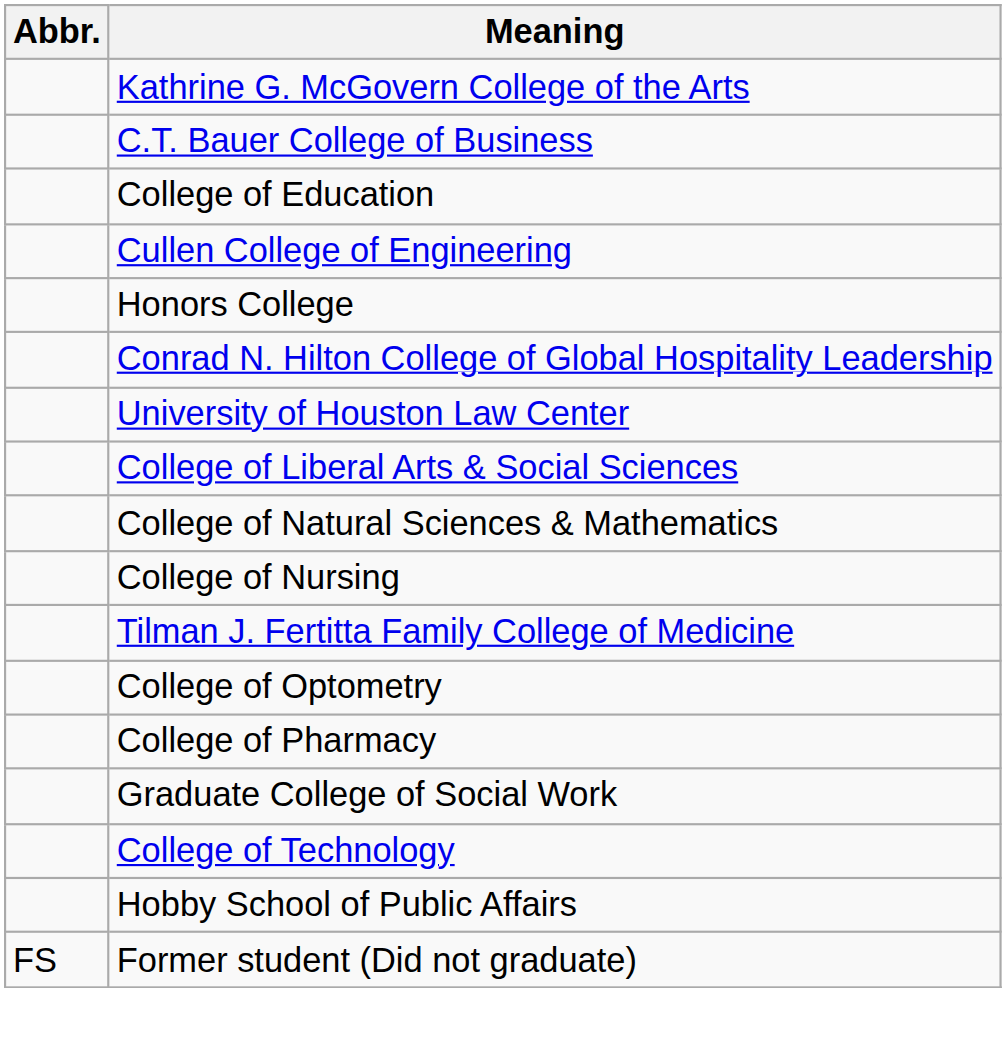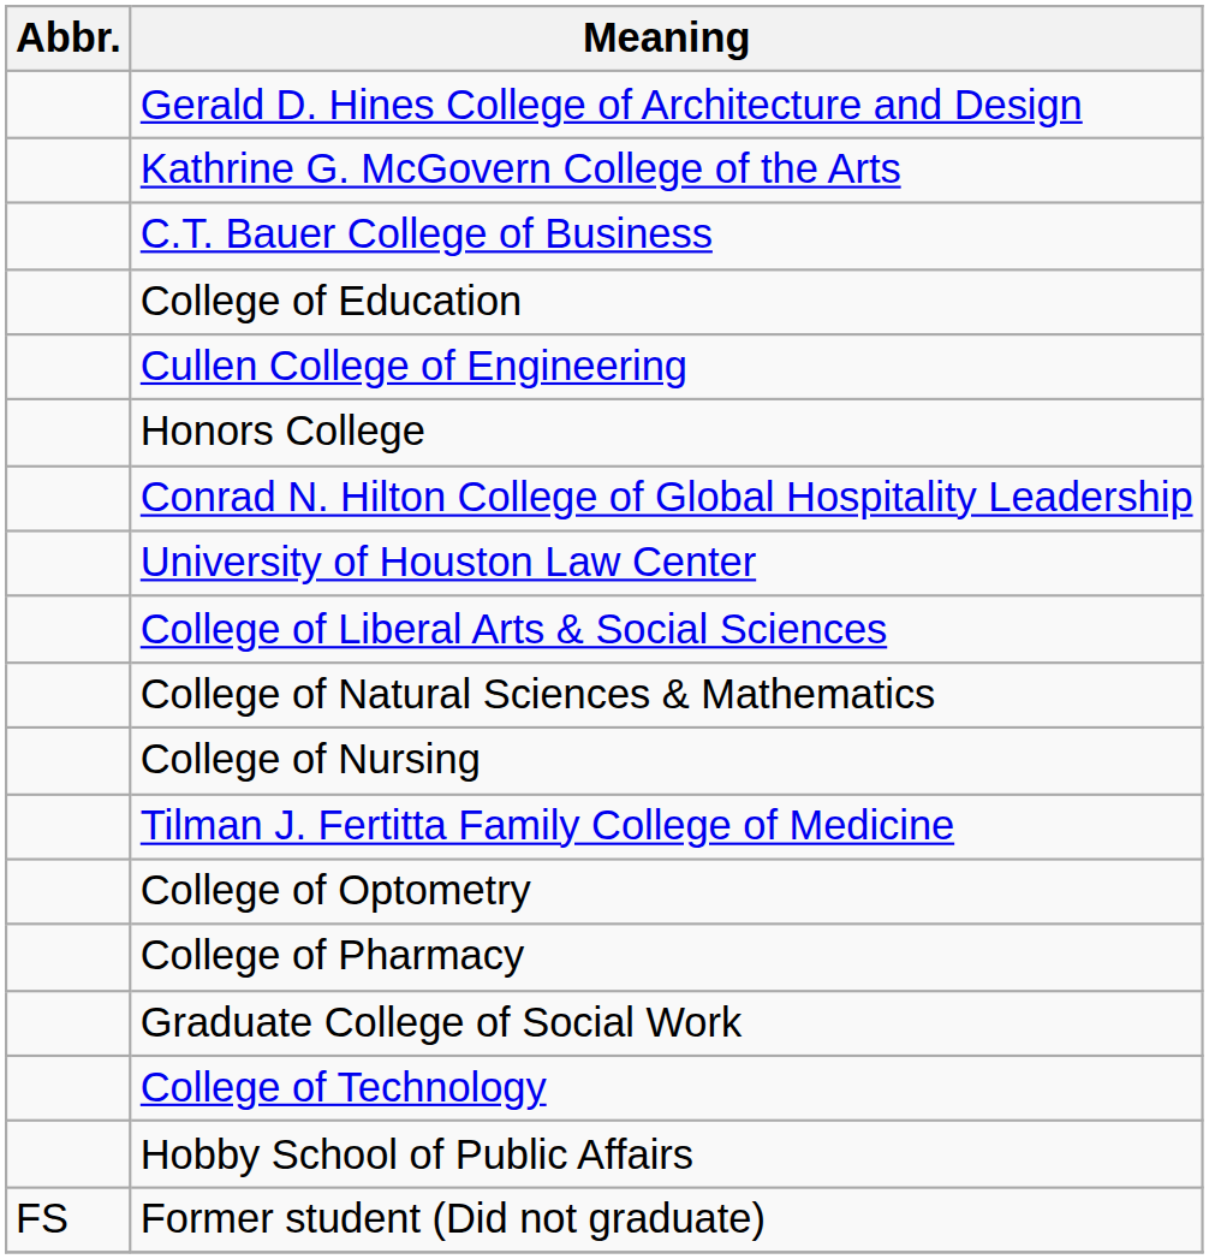+ row: Gerald D. Hines College of Architecture and Design
